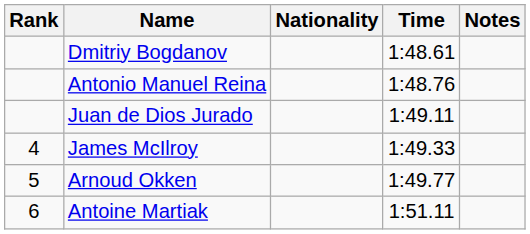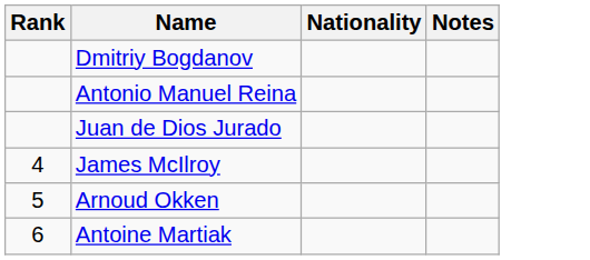- column: Time | 1:48.61 | 1:48.76 | 1:49.11 | 1:49.33 | 1:49.77 | 1:51.11
